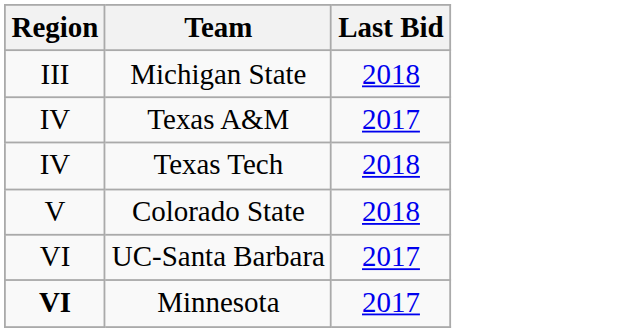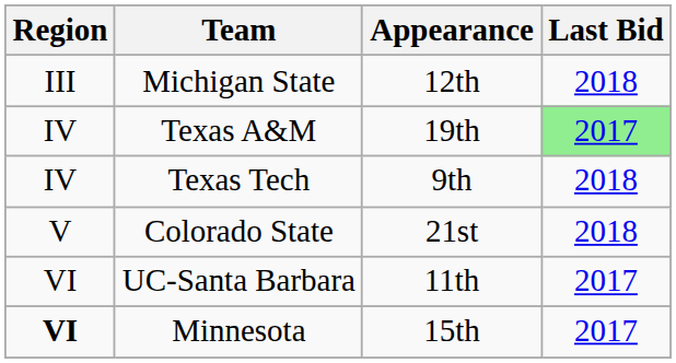+ column: Appearance | 12th | 19th | 9th | 21st | 11th | 15th
Texas A&M | Last Bid: no background -> lightgreen background
